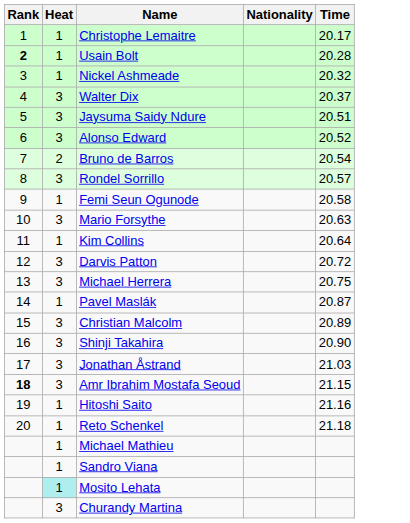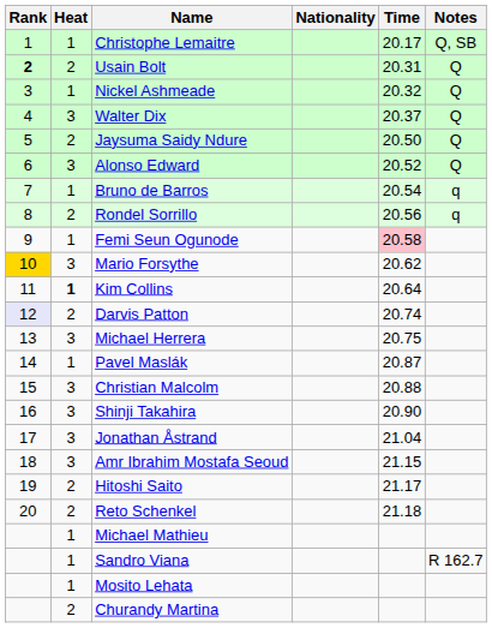+ column: Notes | Q, SB | Q | Q | Q | Q | Q | q | q | R 162.7
Usain Bolt | Heat: 1 -> 2
Usain Bolt | Time: 20.28 -> 20.31
Jaysuma Saidy Ndure | Heat: 3 -> 2
Jaysuma Saidy Ndure | Time: 20.51 -> 20.50
Bruno de Barros | Heat: 2 -> 1
Rondel Sorrillo | Heat: 3 -> 2
Rondel Sorrillo | Time: 20.57 -> 20.56
Femi Seun Ogunode | Time: no background -> pink background
Mario Forsythe | Rank: no background -> gold background
Mario Forsythe | Time: 20.63 -> 20.62
Kim Collins | Heat: normal -> bold
Darvis Patton | Rank: no background -> lavender background
Darvis Patton | Heat: 3 -> 2
Darvis Patton | Time: 20.72 -> 20.74
Christian Malcolm | Time: 20.89 -> 20.88
Jonathan Åstrand | Time: 21.03 -> 21.04
Amr Ibrahim Mostafa Seoud | Rank: bold -> normal
Hitoshi Saito | Heat: 1 -> 2
Hitoshi Saito | Time: 21.16 -> 21.17
Reto Schenkel | Heat: 1 -> 2
Mosito Lehata | Heat: paleturquoise background -> no background
Churandy Martina | Heat: 3 -> 2
